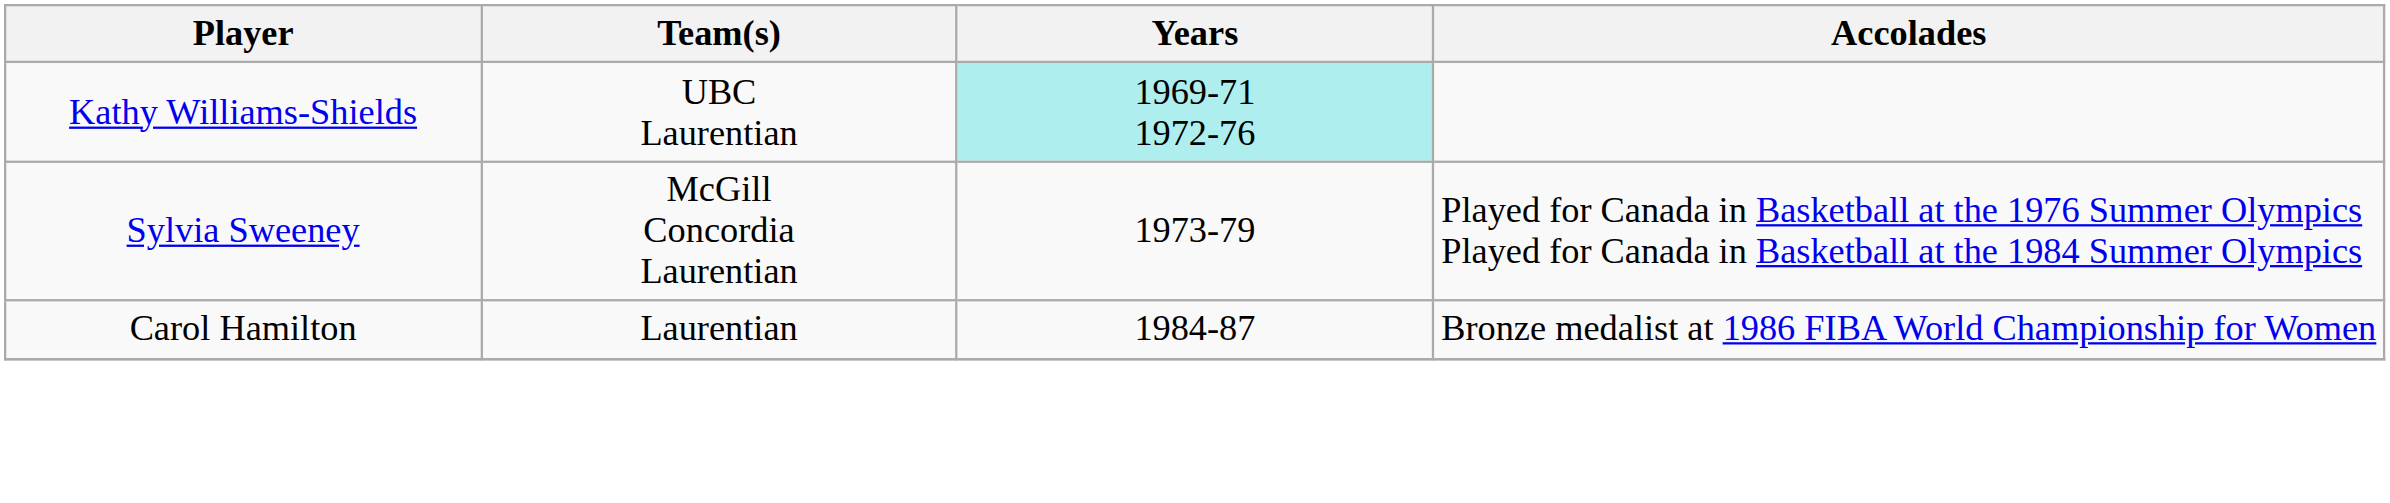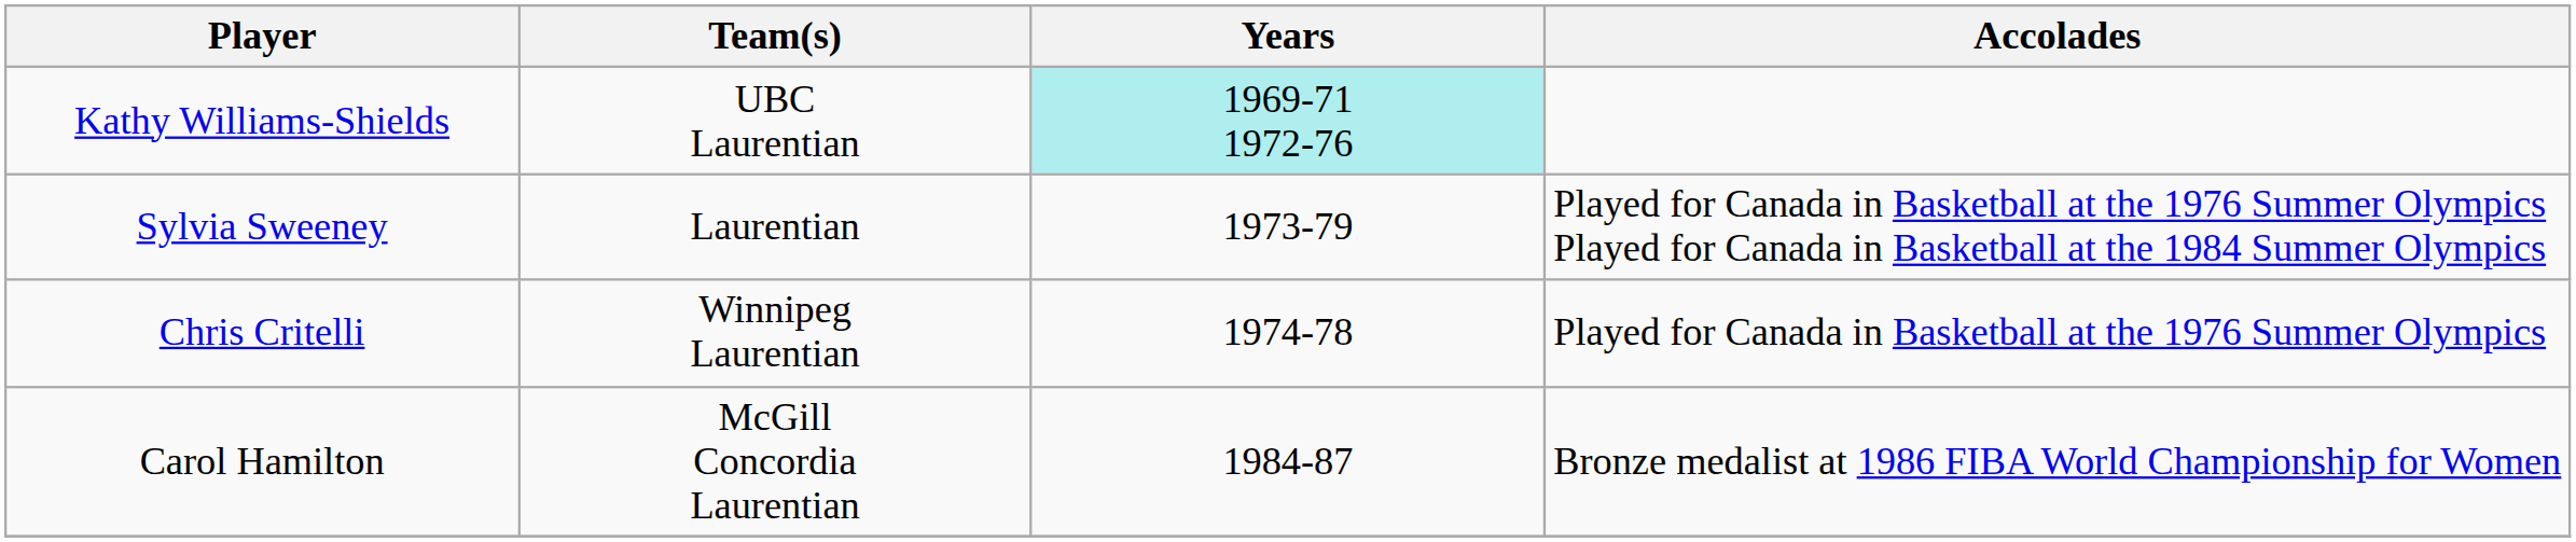Sylvia Sweeney | Team(s): McGill Concordia Laurentian -> Laurentian
+ row: Chris Critelli | Winnipeg Laurentian | 1974-78 | Played for Canada in Basketball at the 1976 Summer Olympics
Carol Hamilton | Team(s): Laurentian -> McGill Concordia Laurentian
